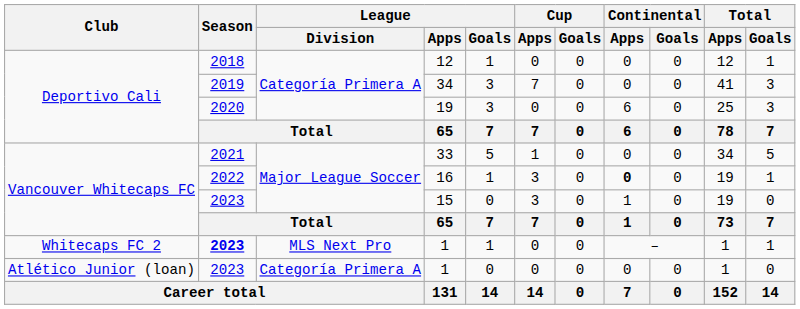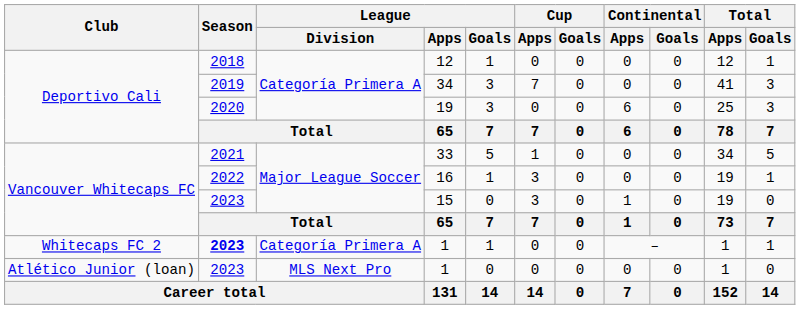16 | Continental / Apps: bold -> normal
Whitecaps FC 2 / 1 | League / Division: MLS Next Pro -> Categoría Primera A
Atlético Junior (loan) / 1 | League / Division: Categoría Primera A -> MLS Next Pro
